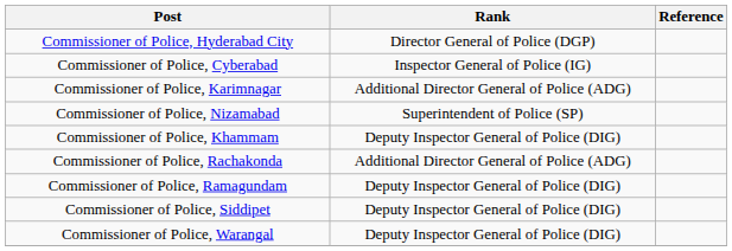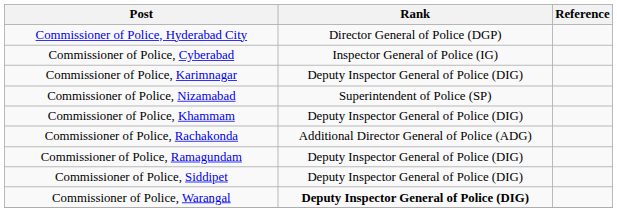Commissioner of Police, Karimnagar | Rank: Additional Director General of Police (ADG) -> Deputy Inspector General of Police (DIG)
Commissioner of Police, Warangal | Rank: normal -> bold
